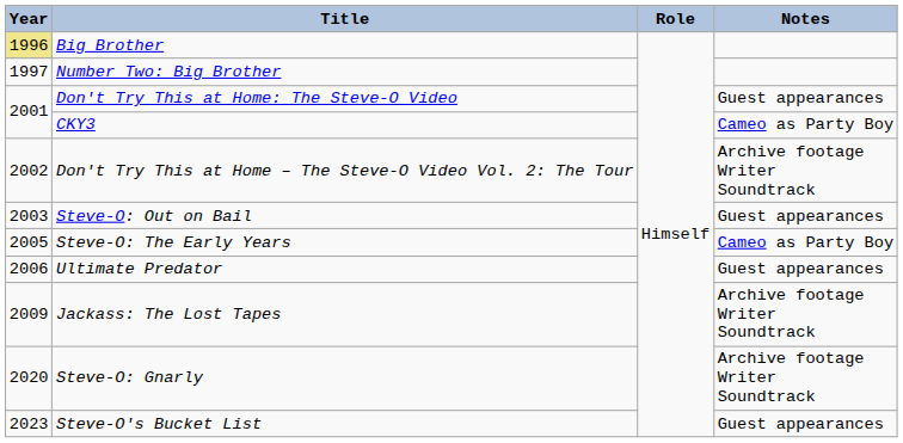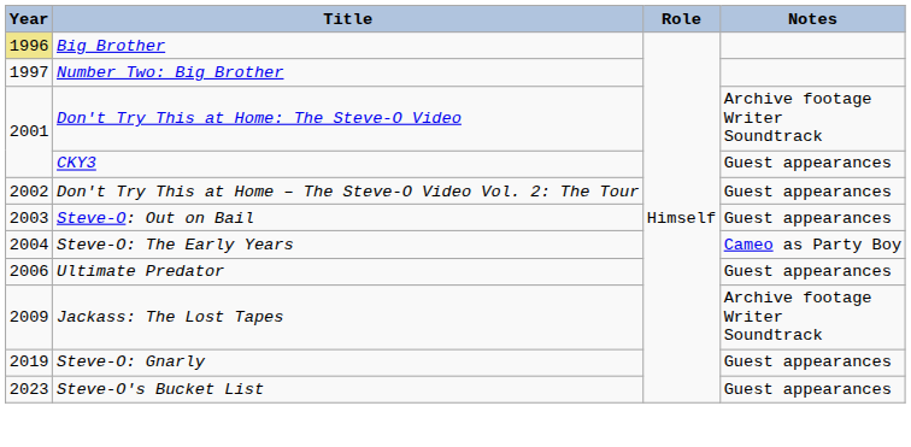Don't Try This at Home: The Steve-O Video | Notes: Guest appearances -> Archive footage Writer Soundtrack
CKY3 | Notes: Cameo as Party Boy -> Guest appearances
Don't Try This at Home – The Steve-O Video Vol. 2: The Tour | Notes: Archive footage Writer Soundtrack -> Guest appearances
Steve-O: The Early Years | Year: 2005 -> 2004
Steve-O: Gnarly | Year: 2020 -> 2019
Steve-O: Gnarly | Notes: Archive footage Writer Soundtrack -> Guest appearances
